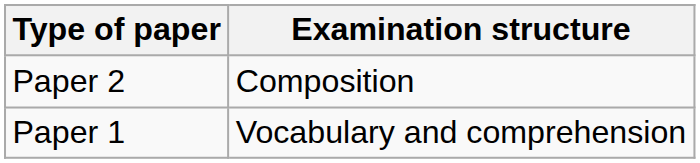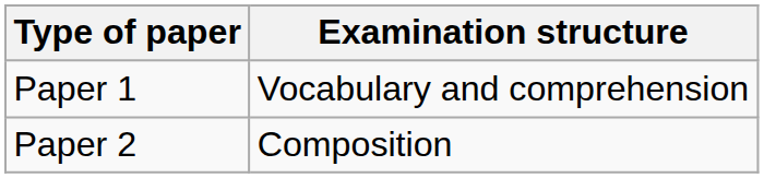rows swapped: Paper 1 <-> Paper 2
